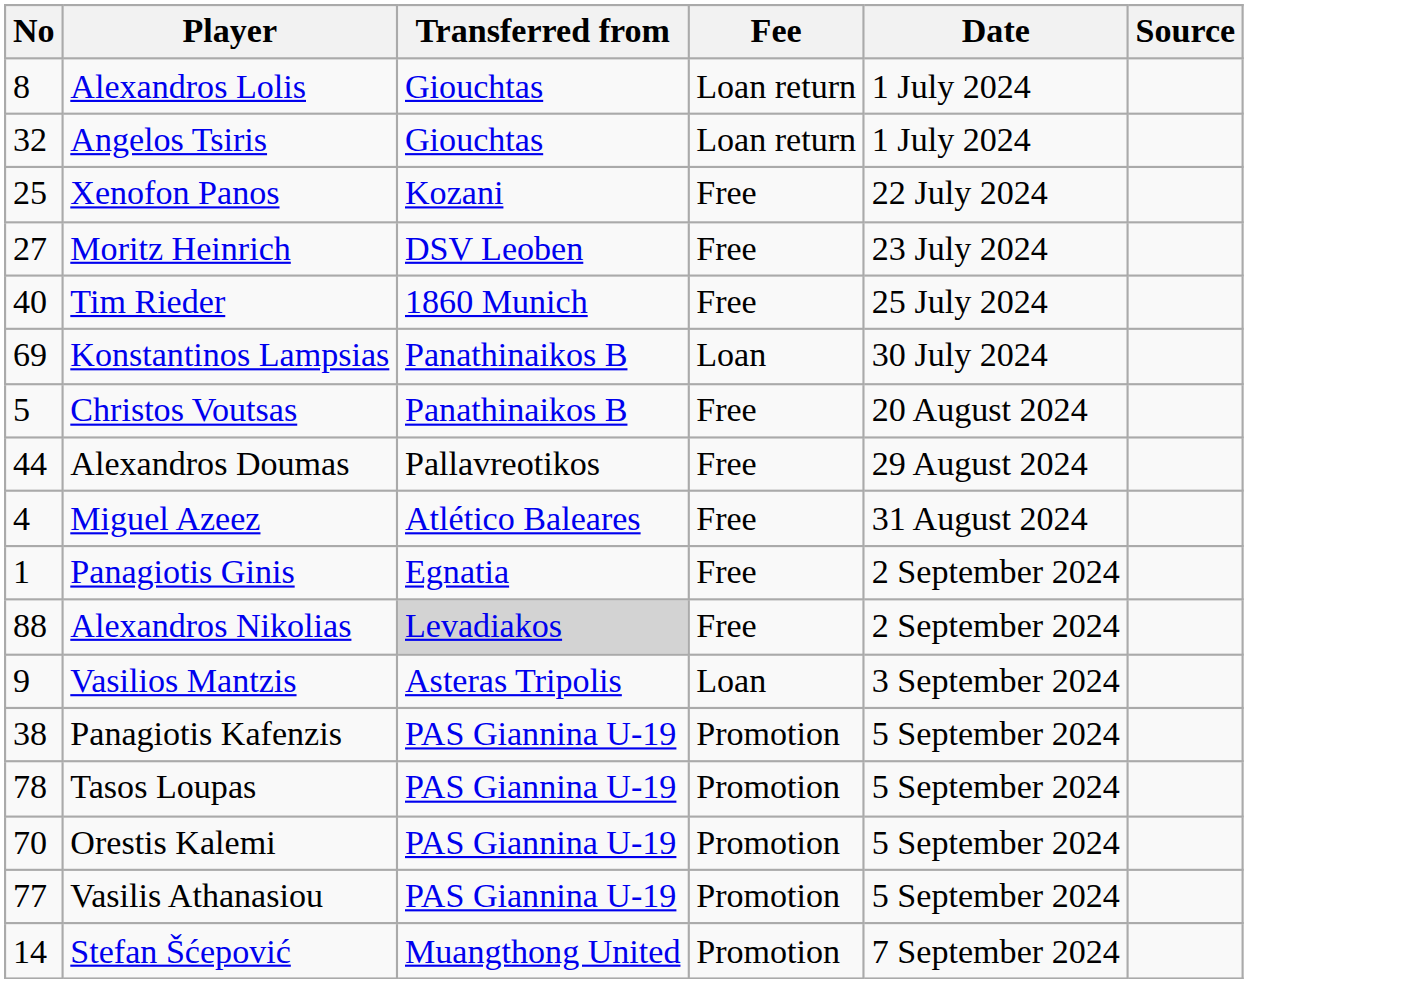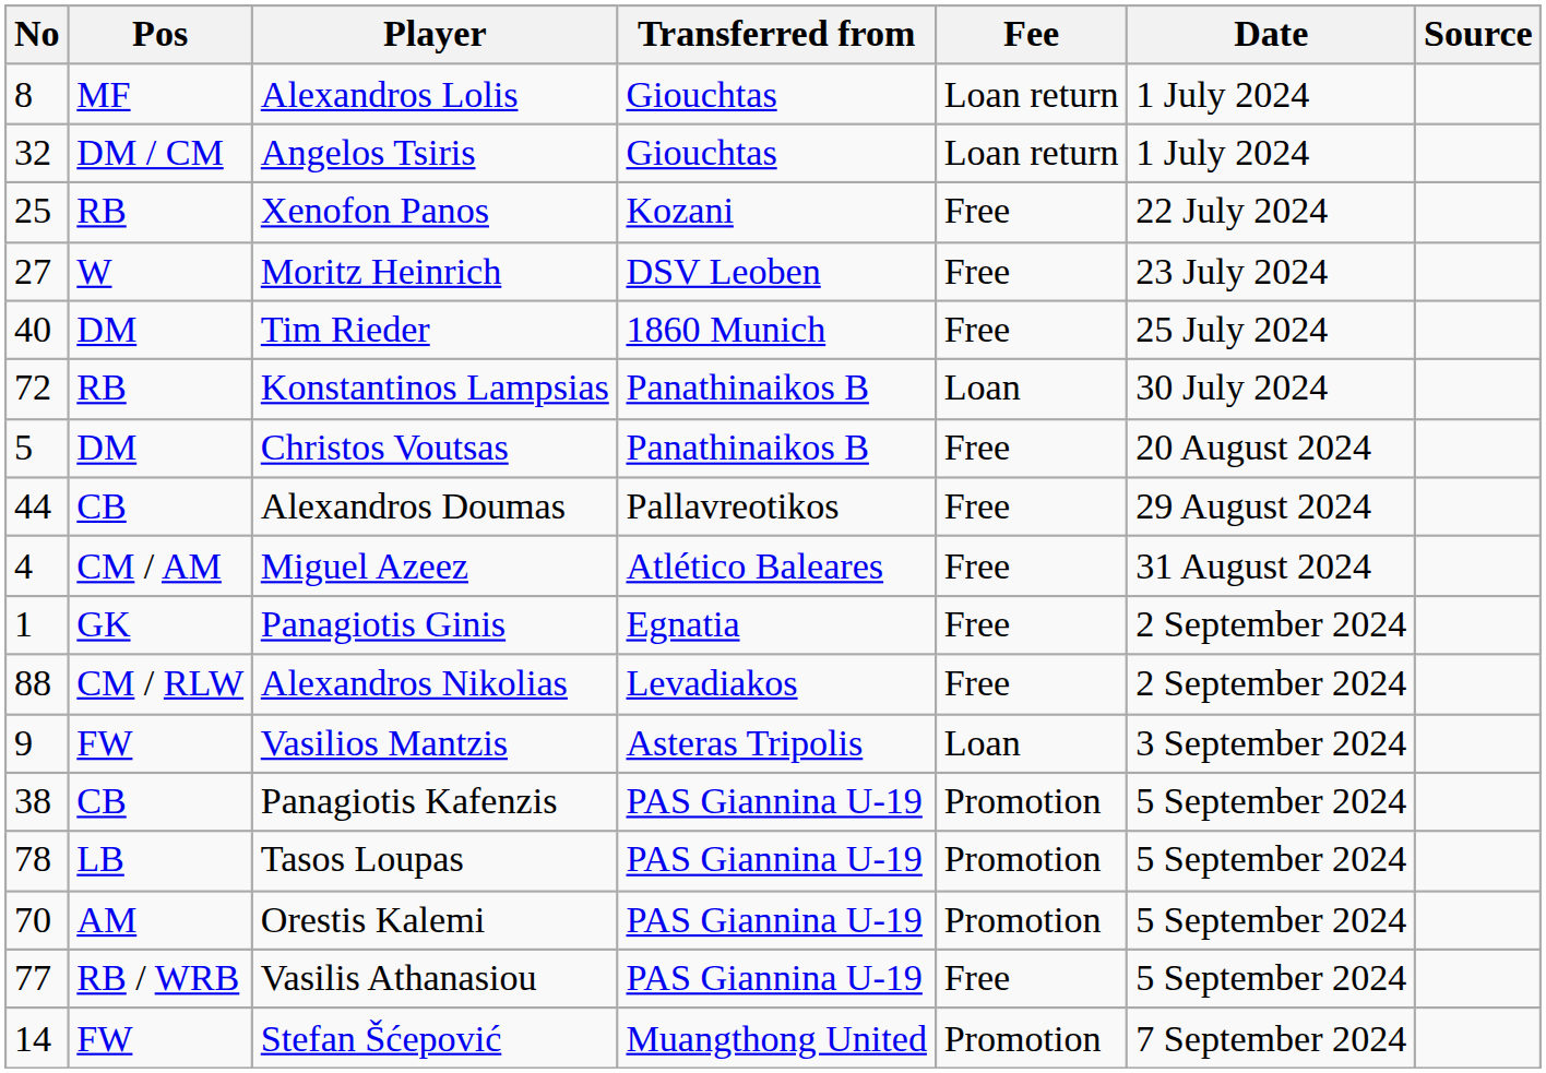+ column: Pos | MF | DM / CM | RB | W | DM | RB | DM | CB | CM / AM | GK | CM / RLW | FW | CB | LB | AM | RB / WRB | FW
Konstantinos Lampsias | No: 69 -> 72
Alexandros Nikolias | Transferred from: lightgrey background -> no background
Vasilis Athanasiou | Fee: Promotion -> Free
